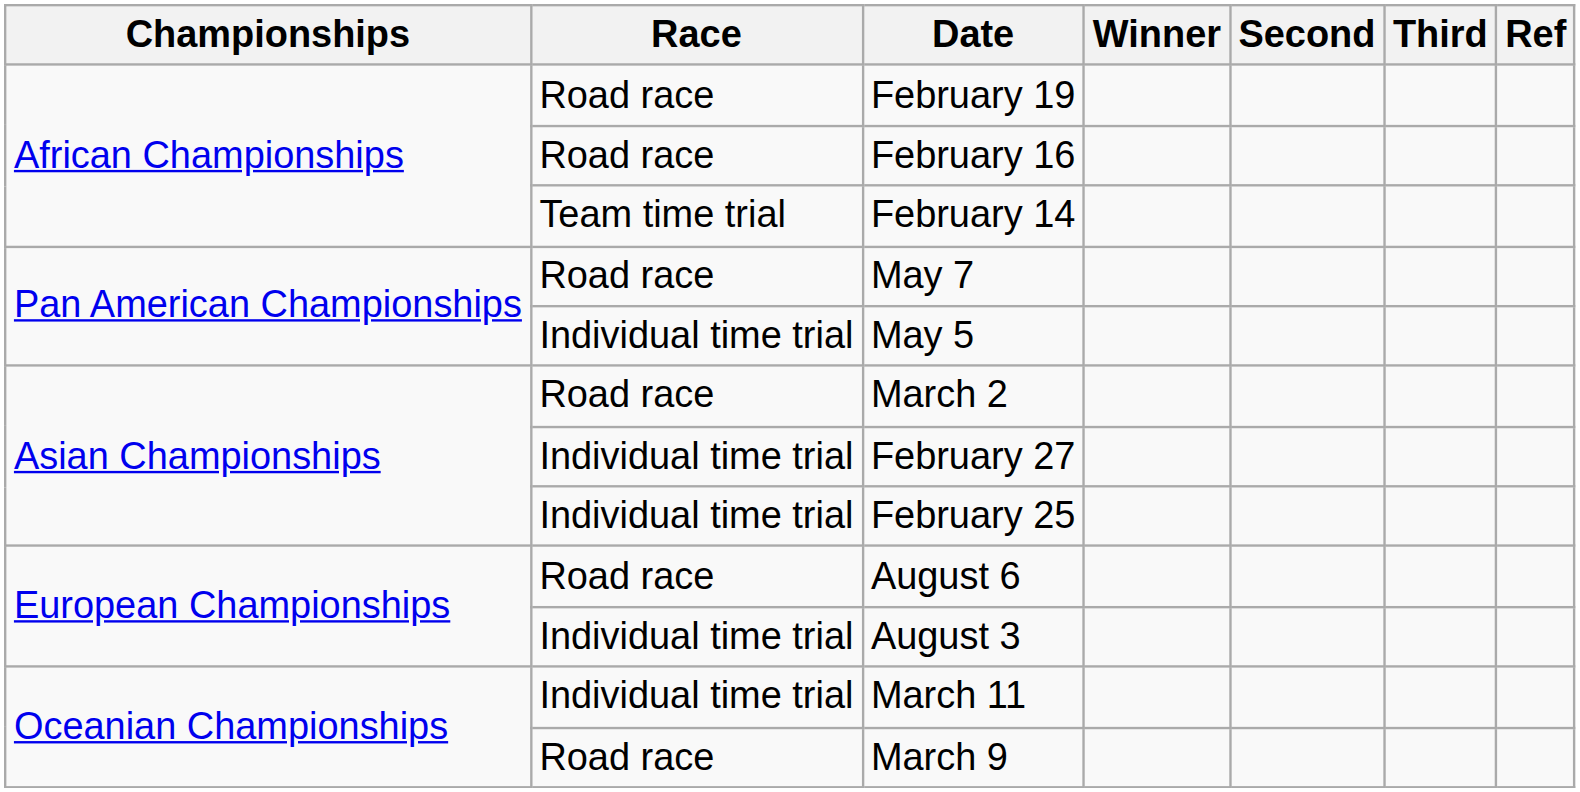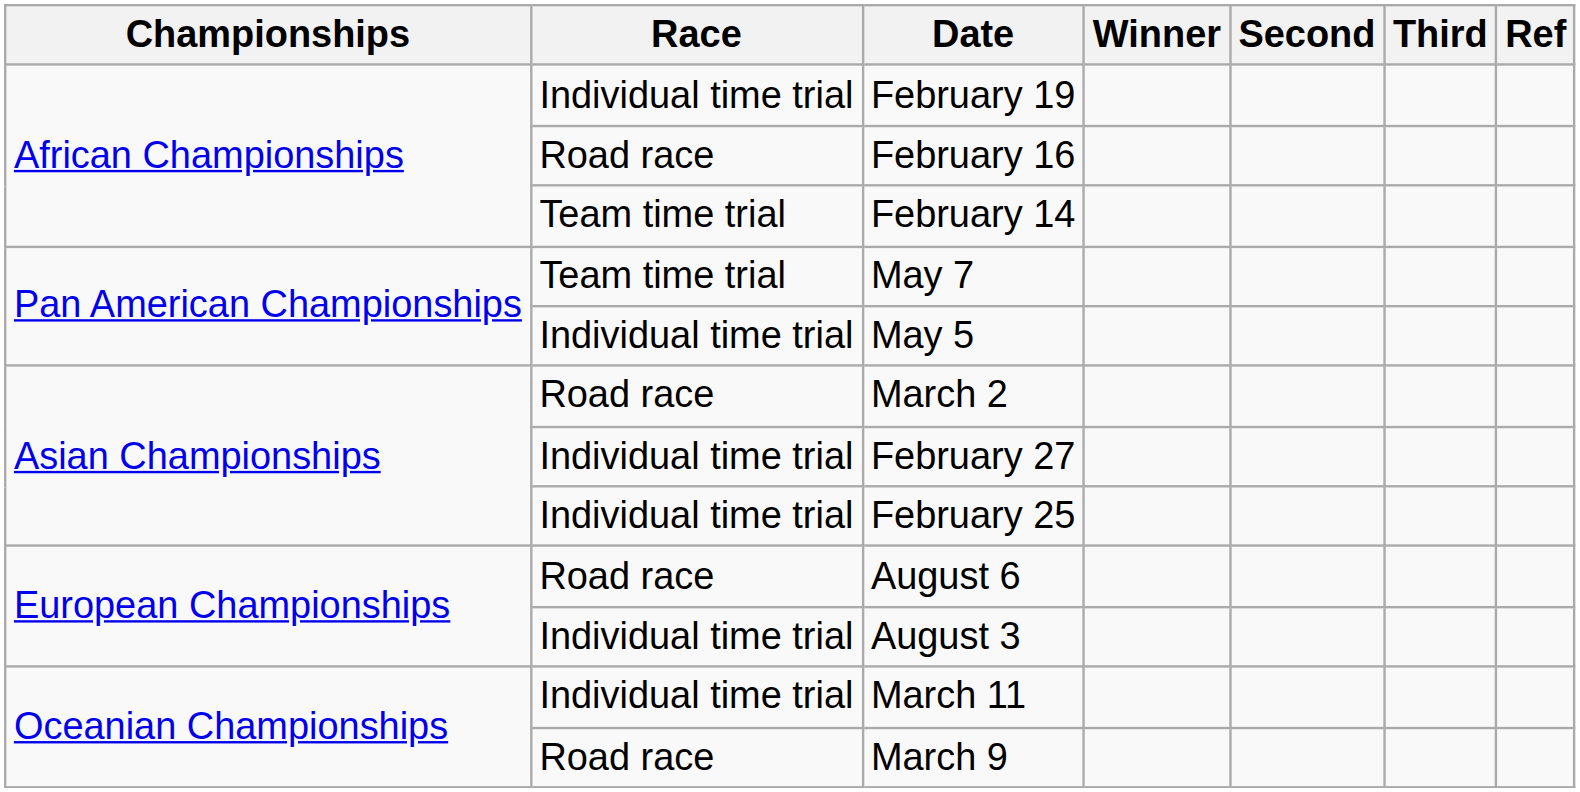February 19 | Race: Road race -> Individual time trial
May 7 | Race: Road race -> Team time trial
